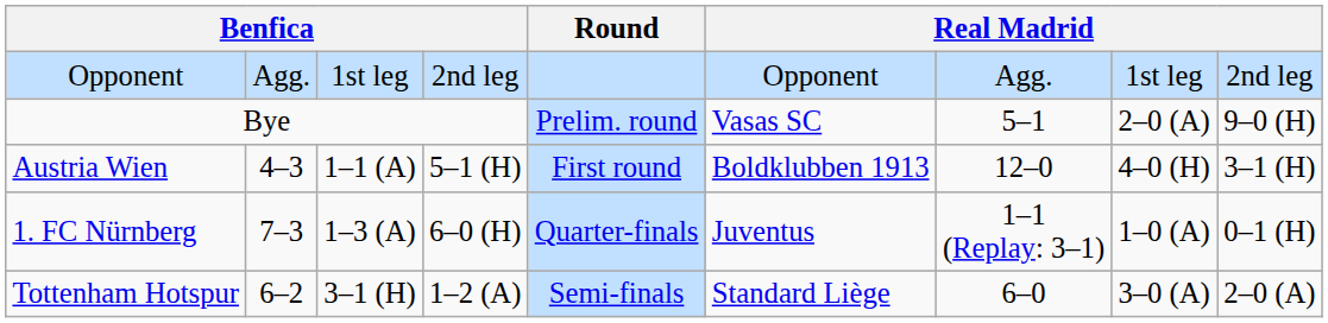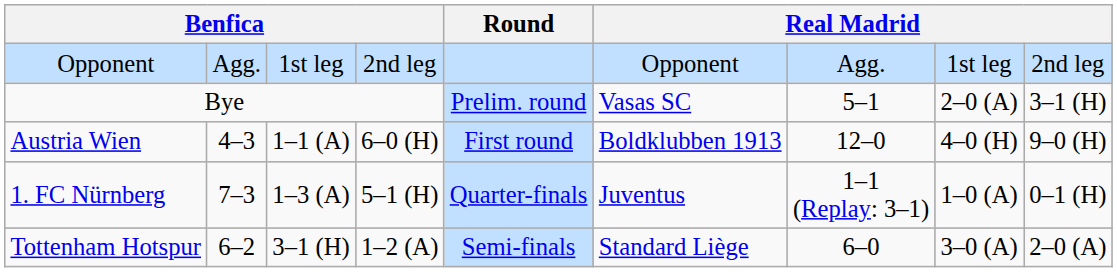Bye | column 9: 9–0 (H) -> 3–1 (H)
Austria Wien | column 4: 5–1 (H) -> 6–0 (H)
Austria Wien | column 9: 3–1 (H) -> 9–0 (H)
1. FC Nürnberg | column 4: 6–0 (H) -> 5–1 (H)
